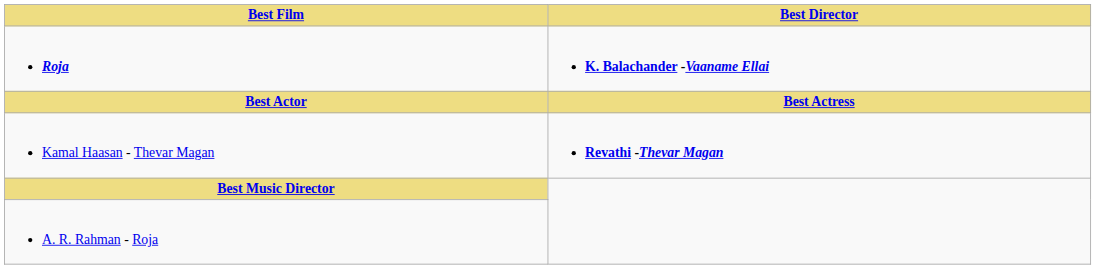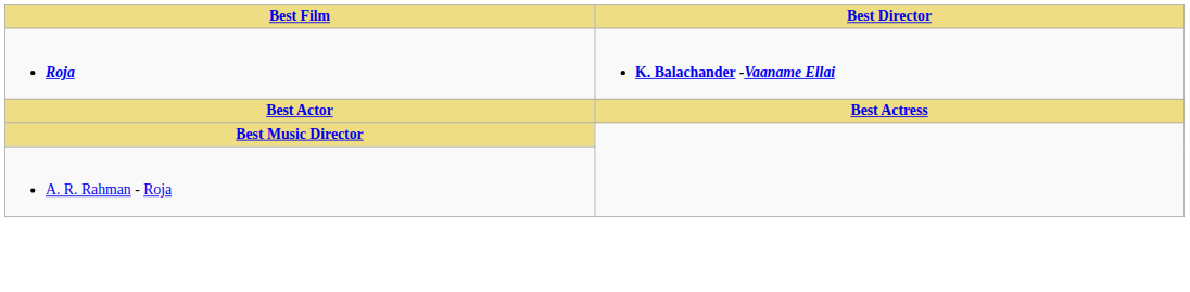- row: Kamal Haasan - Thevar Magan | Revathi -Thevar Magan
